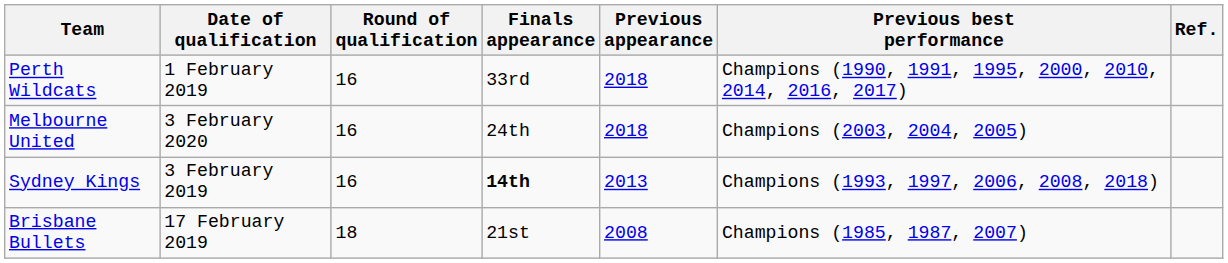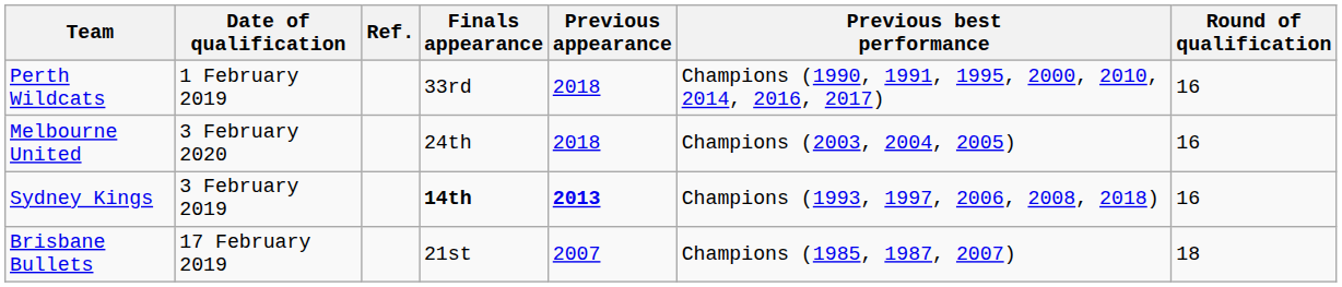columns swapped: Round of qualification <-> Ref.
Sydney Kings | Previous appearance: normal -> bold
Brisbane Bullets | Previous appearance: 2008 -> 2007
